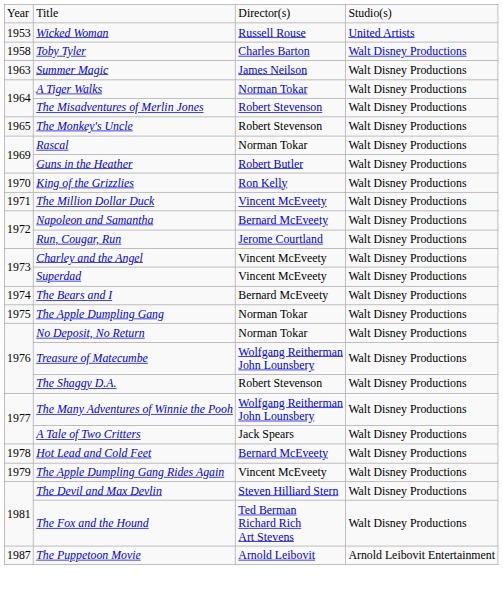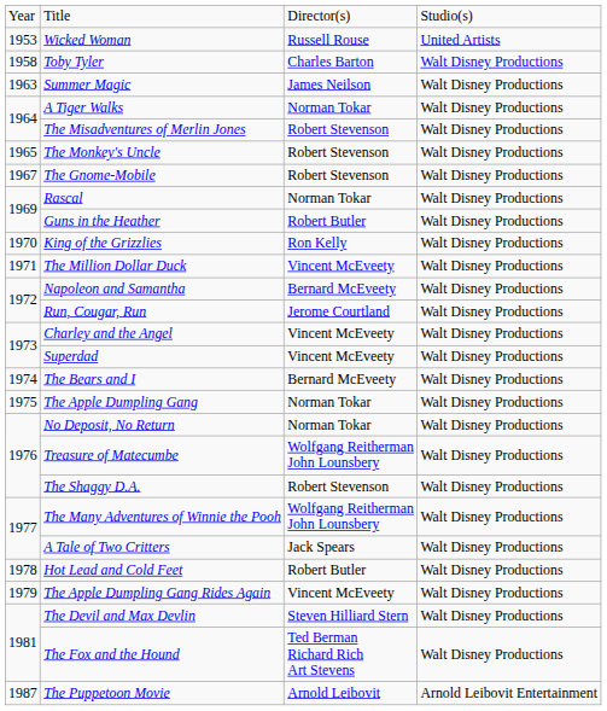+ row: 1967 | The Gnome-Mobile | Robert Stevenson | Walt Disney Productions
Hot Lead and Cold Feet | column 3: Bernard McEveety -> Robert Butler
